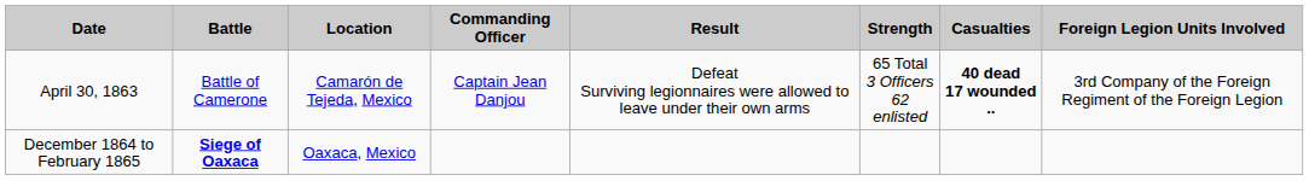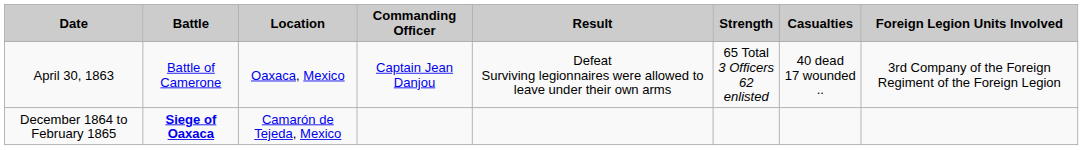April 30, 1863 | Location: Camarón de Tejeda, Mexico -> Oaxaca, Mexico
April 30, 1863 | Casualties: bold -> normal
December 1864 to February 1865 | Location: Oaxaca, Mexico -> Camarón de Tejeda, Mexico
